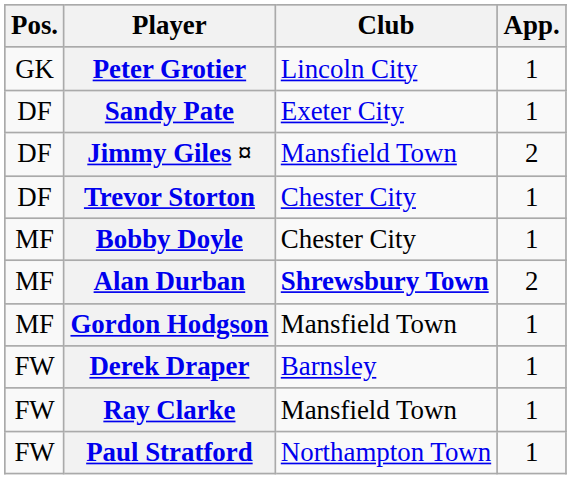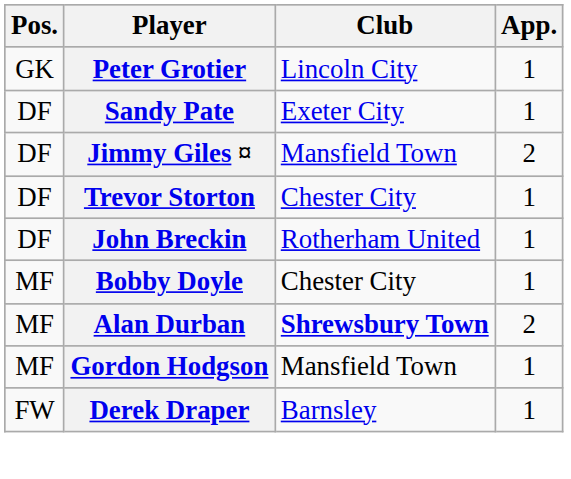+ row: DF | John Breckin | Rotherham United | 1
- row: FW | Ray Clarke | Mansfield Town | 1
- row: FW | Paul Stratford | Northampton Town | 1
